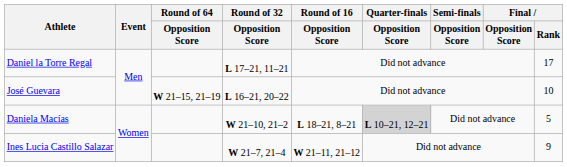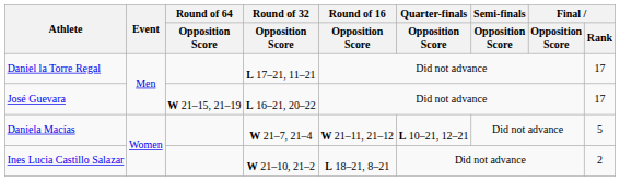José Guevara | Final / Rank: 10 -> 17
Daniela Macías | Round of 32 / Opposition Score: W 21–10, 21–2 -> W 21–7, 21–4
Daniela Macías | Round of 16 / Opposition Score: L 18–21, 8–21 -> W 21–11, 21–12
Daniela Macías | Quarter-finals / Opposition Score: lightgrey background -> no background
Ines Lucia Castillo Salazar | Round of 32 / Opposition Score: W 21–7, 21–4 -> W 21–10, 21–2
Ines Lucia Castillo Salazar | Round of 16 / Opposition Score: W 21–11, 21–12 -> L 18–21, 8–21
Ines Lucia Castillo Salazar | Final / Rank: 9 -> 2
